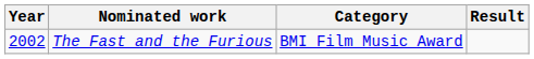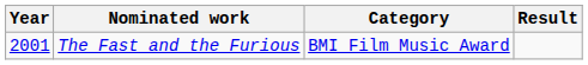The Fast and the Furious | Year: 2002 -> 2001
